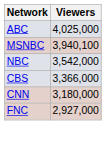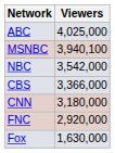FNC | Viewers: 2,927,000 -> 2,920,000
+ row: Fox | 1,630,000
